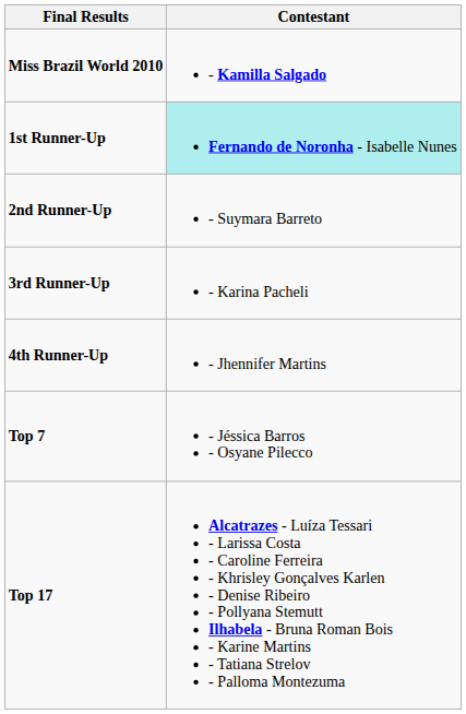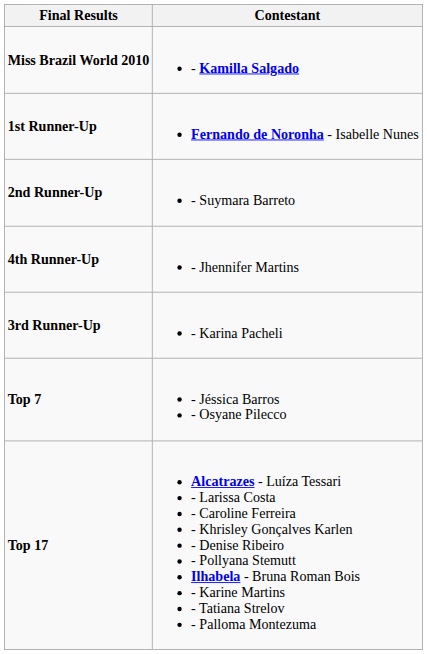1st Runner-Up | Contestant: paleturquoise background -> no background
rows swapped: 3rd Runner-Up <-> 4th Runner-Up
